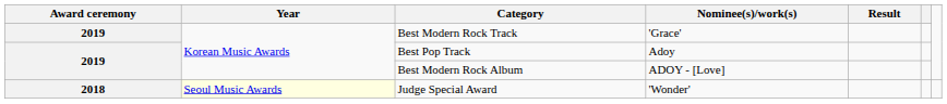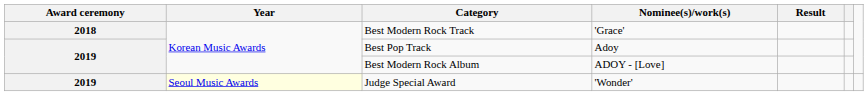Best Modern Rock Track | Award ceremony: 2019 -> 2018
Judge Special Award | Award ceremony: 2018 -> 2019
